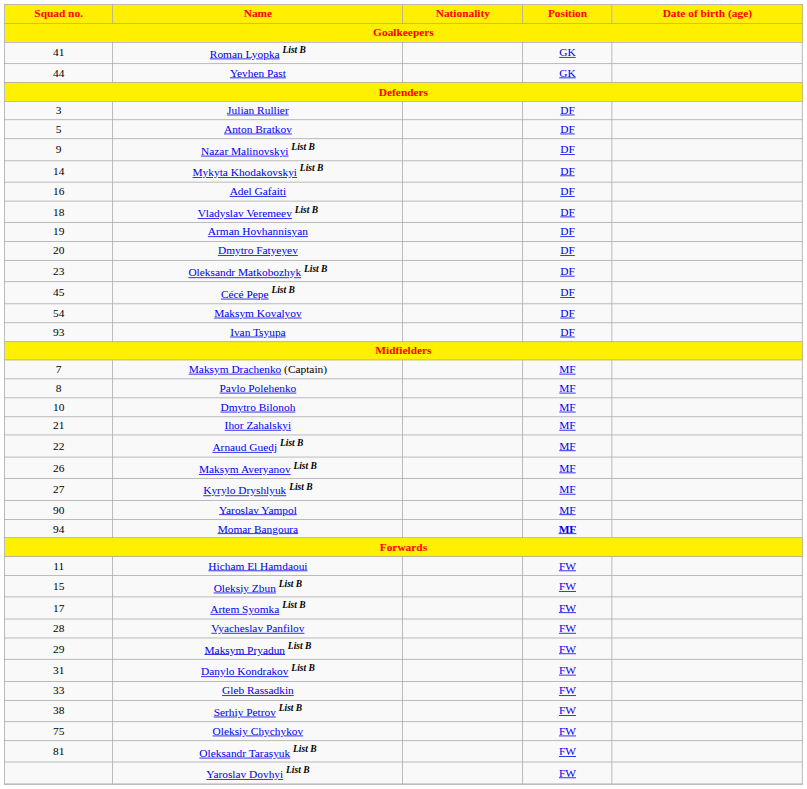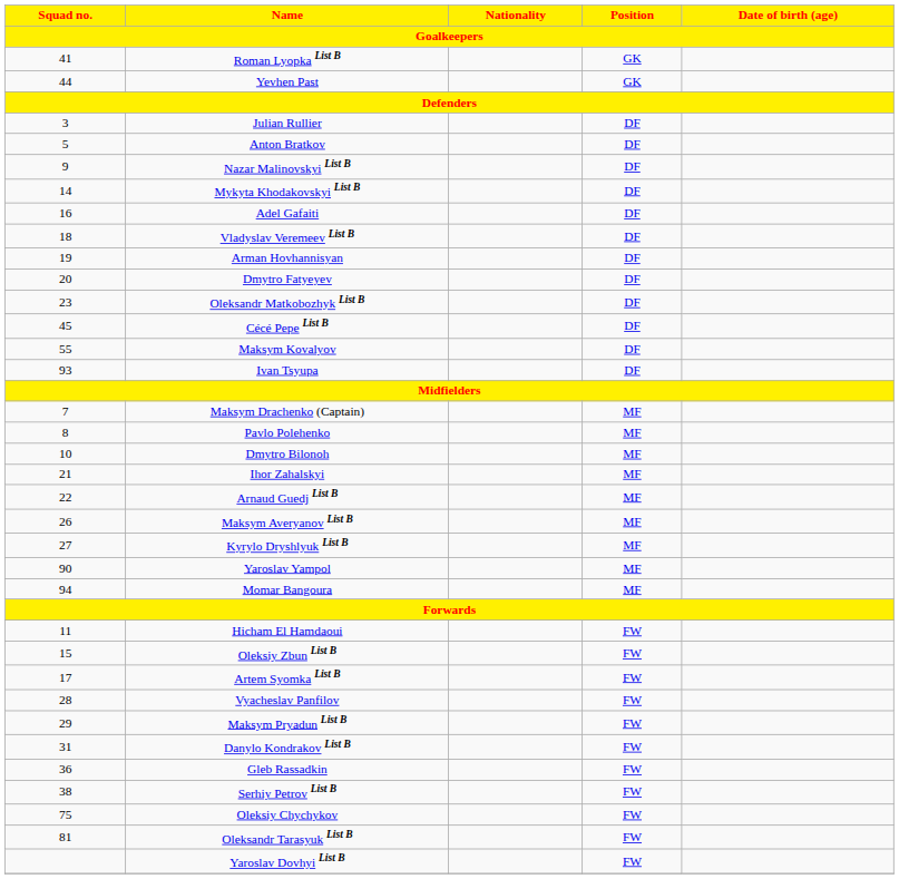Maksym Kovalyov | Squad no. / Goalkeepers: 54 -> 55
Momar Bangoura | Position / Goalkeepers: bold -> normal
Gleb Rassadkin | Squad no. / Goalkeepers: 33 -> 36
